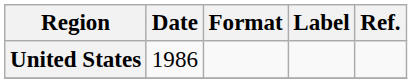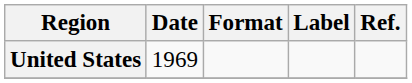United States | Date: 1986 -> 1969
